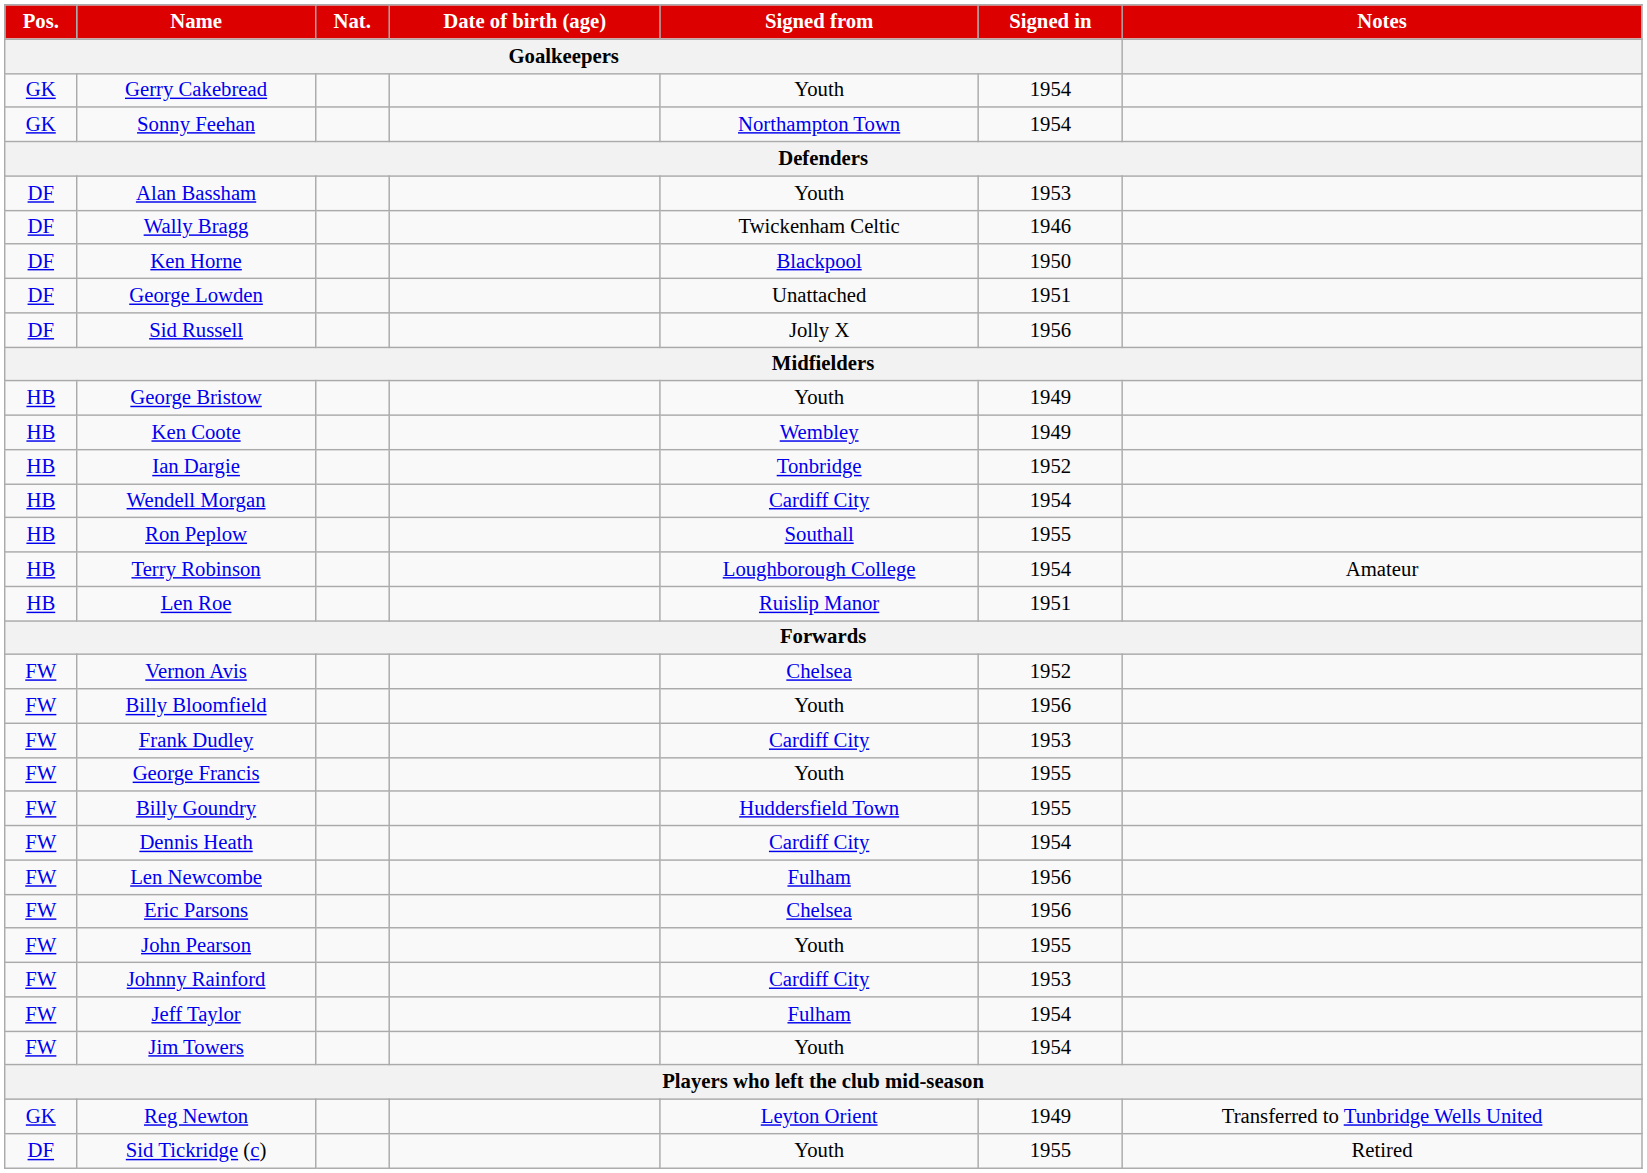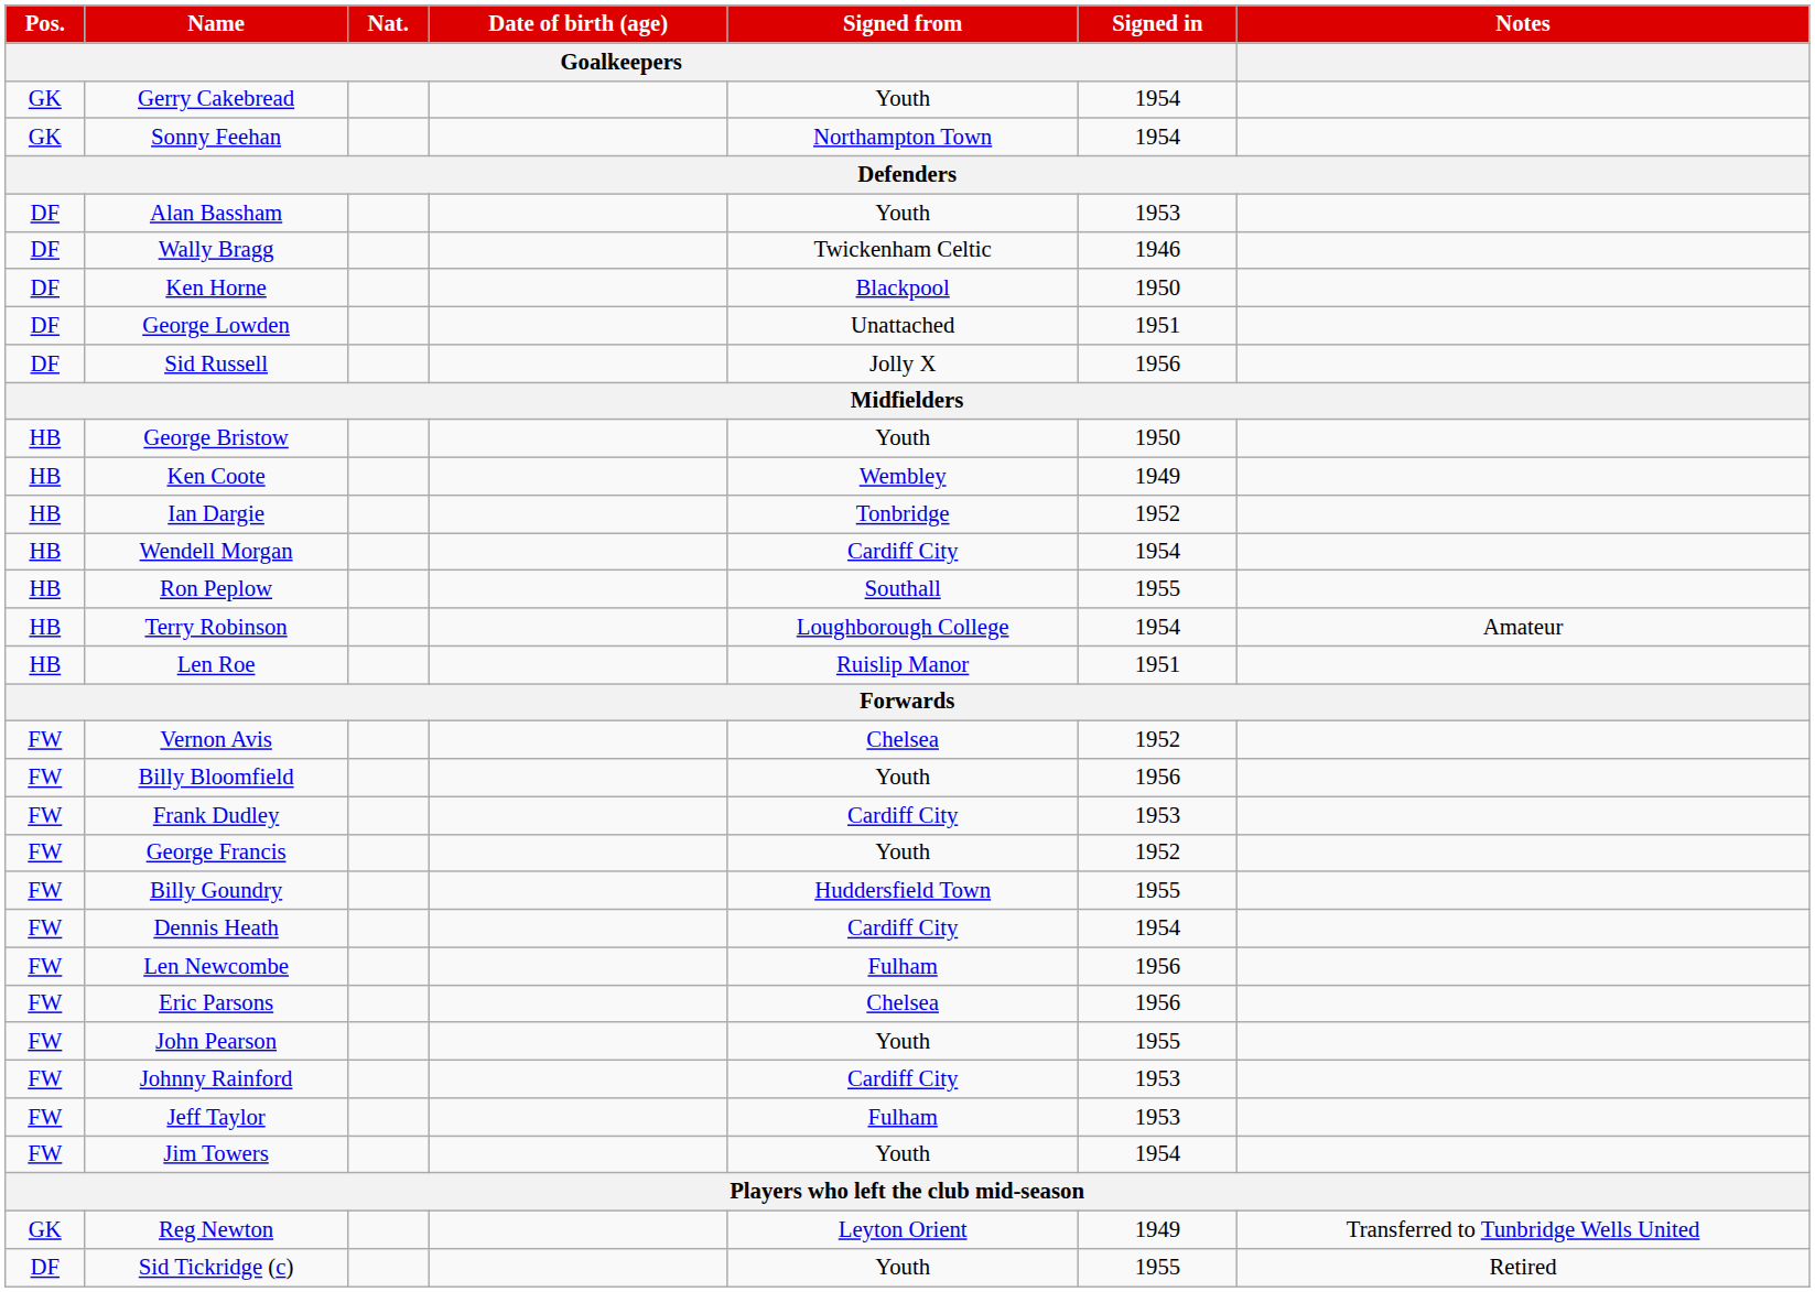George Bristow | Signed in / Goalkeepers: 1949 -> 1950
George Francis | Signed in / Goalkeepers: 1955 -> 1952
Jeff Taylor | Signed in / Goalkeepers: 1954 -> 1953
